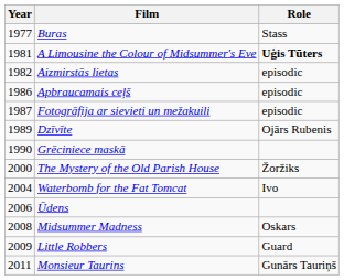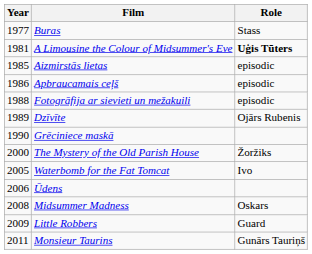Aizmirstās lietas | Year: 1982 -> 1985
Fotogrāfija ar sievieti un mežakuili | Year: 1987 -> 1988
Waterbomb for the Fat Tomcat | Year: 2004 -> 2005
